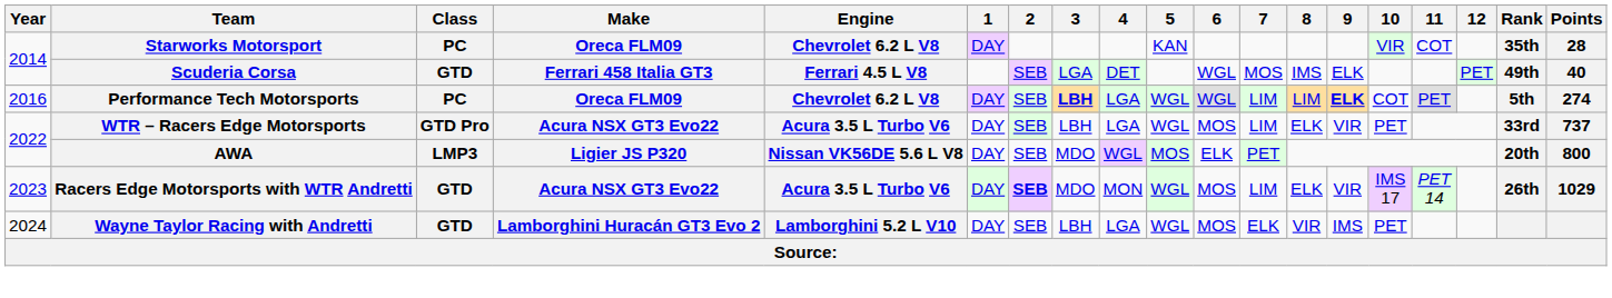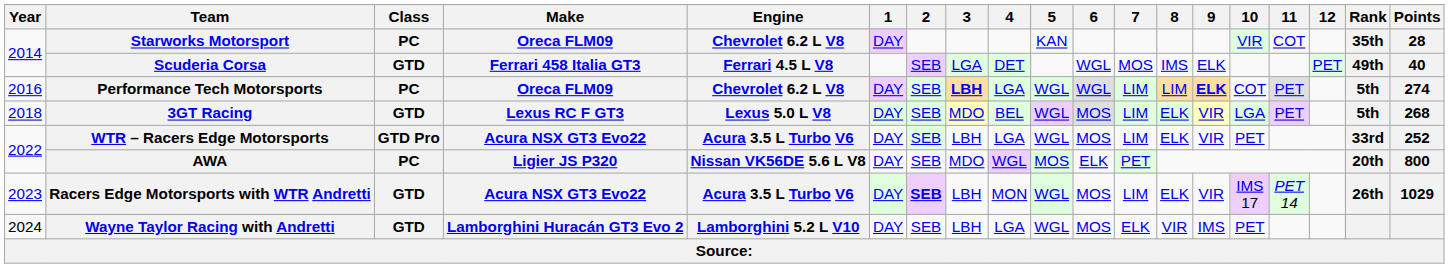+ row: 2018 | 3GT Racing | GTD | Lexus RC F GT3 | Lexus 5.0 L V8 | DAY | SEB | MDO | BEL | WGL | MOS | LIM | ELK | VIR | LGA | PET | 5th | 268
WTR – Racers Edge Motorsports | Points: 737 -> 252
AWA | Class: LMP3 -> PC
Racers Edge Motorsports with WTR Andretti | 3: MDO -> LBH
